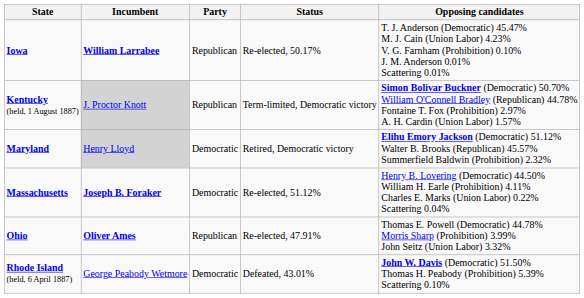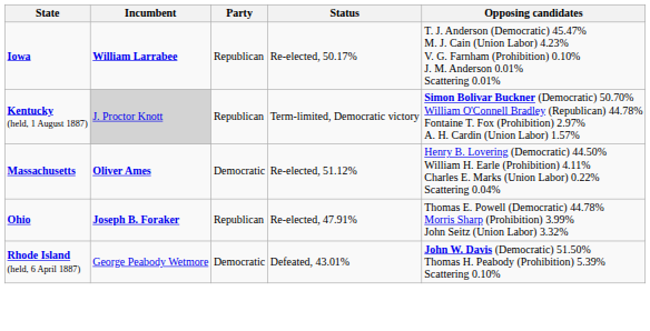- row: Maryland | Henry Lloyd | Democratic | Retired, Democratic victory | Elihu Emory Jackson (Democratic) 51.12% Walter B. Brooks (Republican) 45.57% Summerfield Baldwin (Prohibition) 2.32%
Massachusetts | Incumbent: Joseph B. Foraker -> Oliver Ames
Ohio | Incumbent: Oliver Ames -> Joseph B. Foraker
